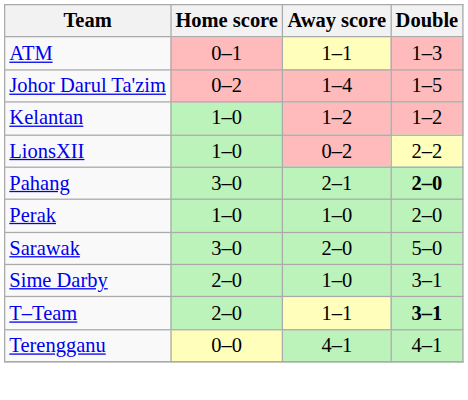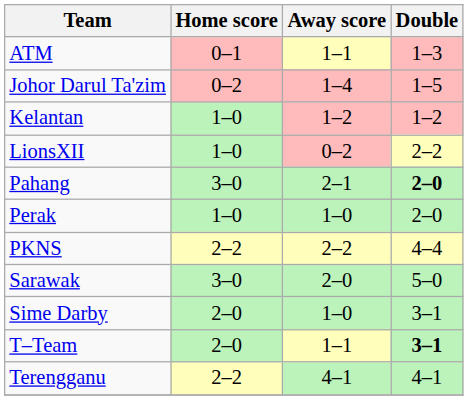+ row: PKNS | 2–2 | 2–2 | 4–4
Terengganu | Home score: 0–0 -> 2–2
